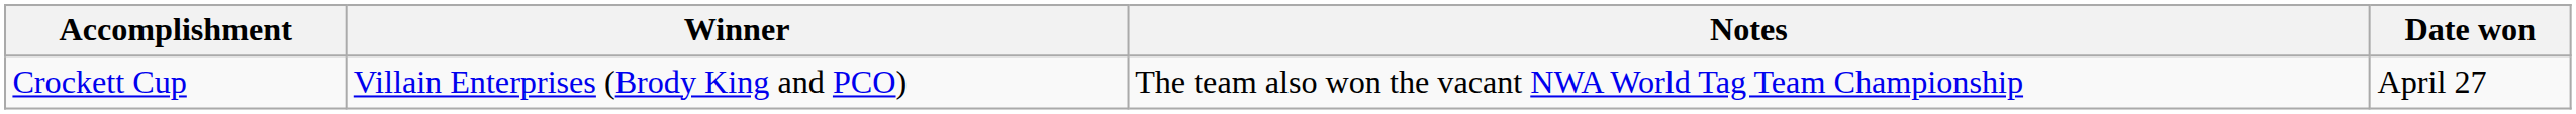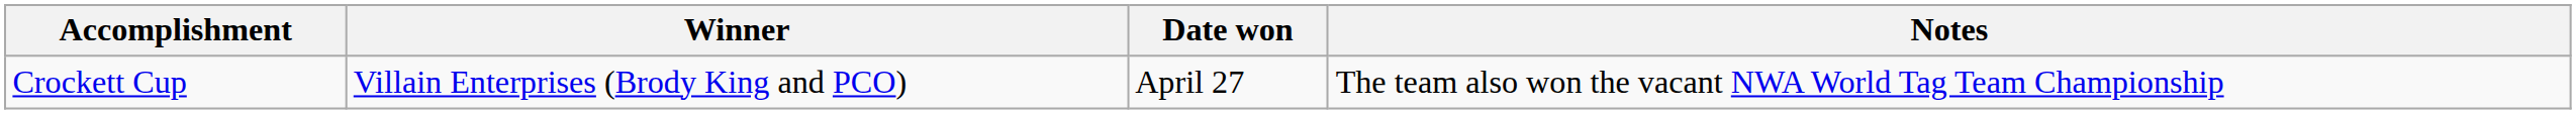columns swapped: Date won <-> Notes
